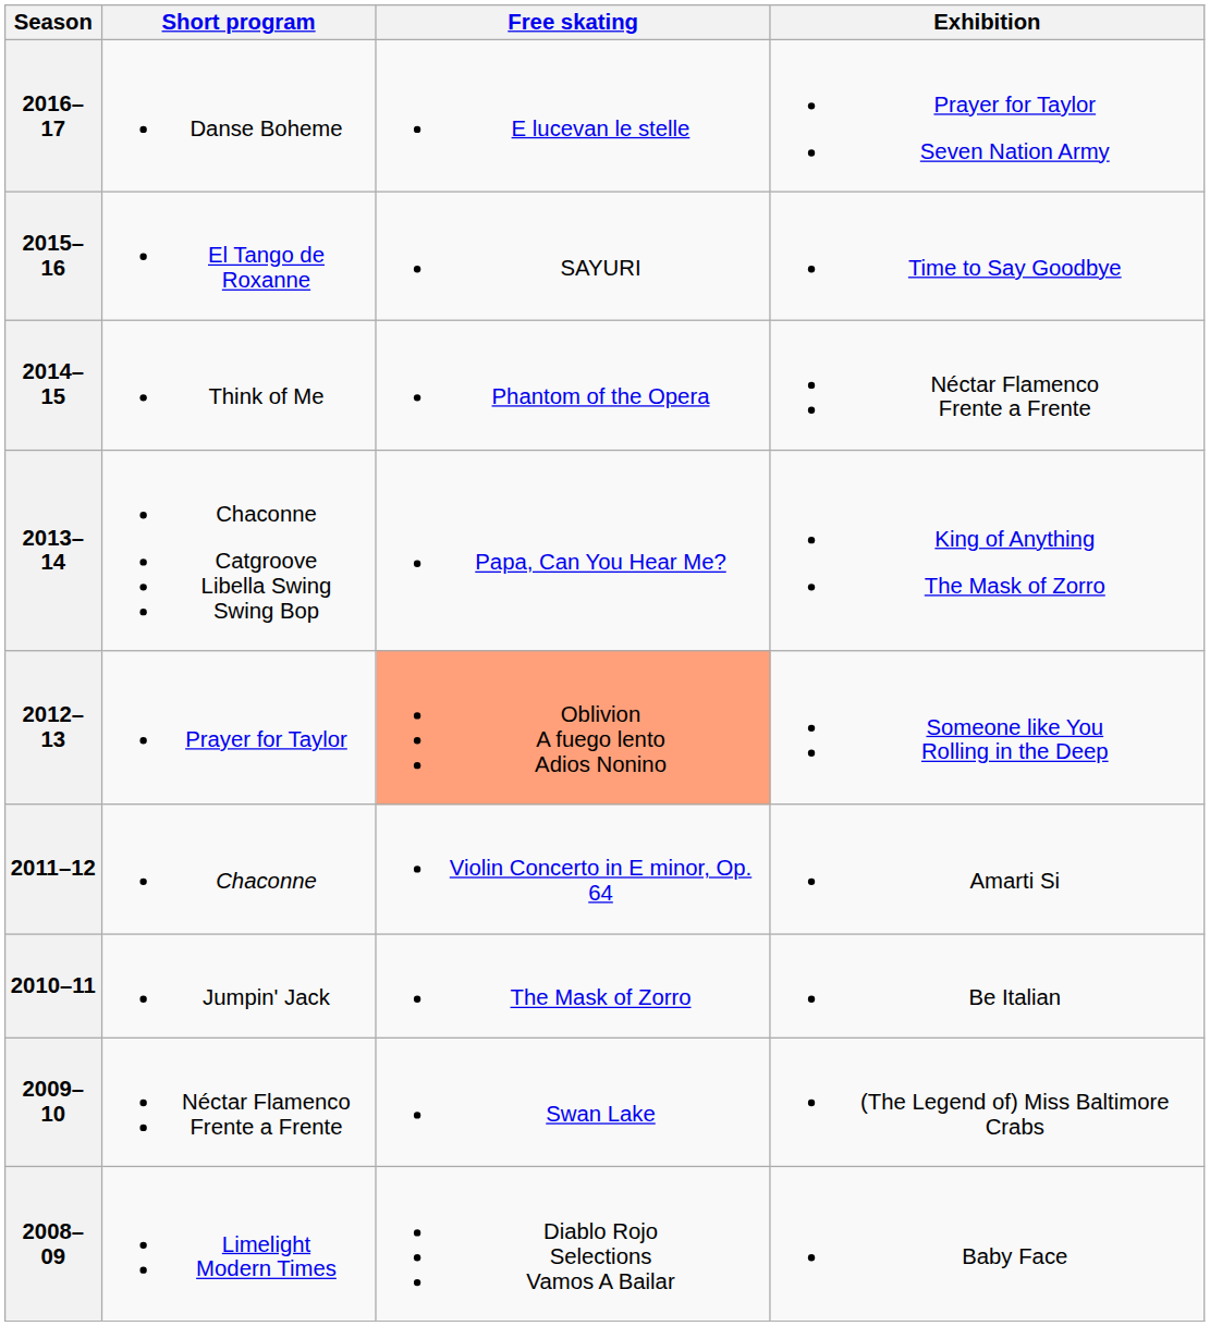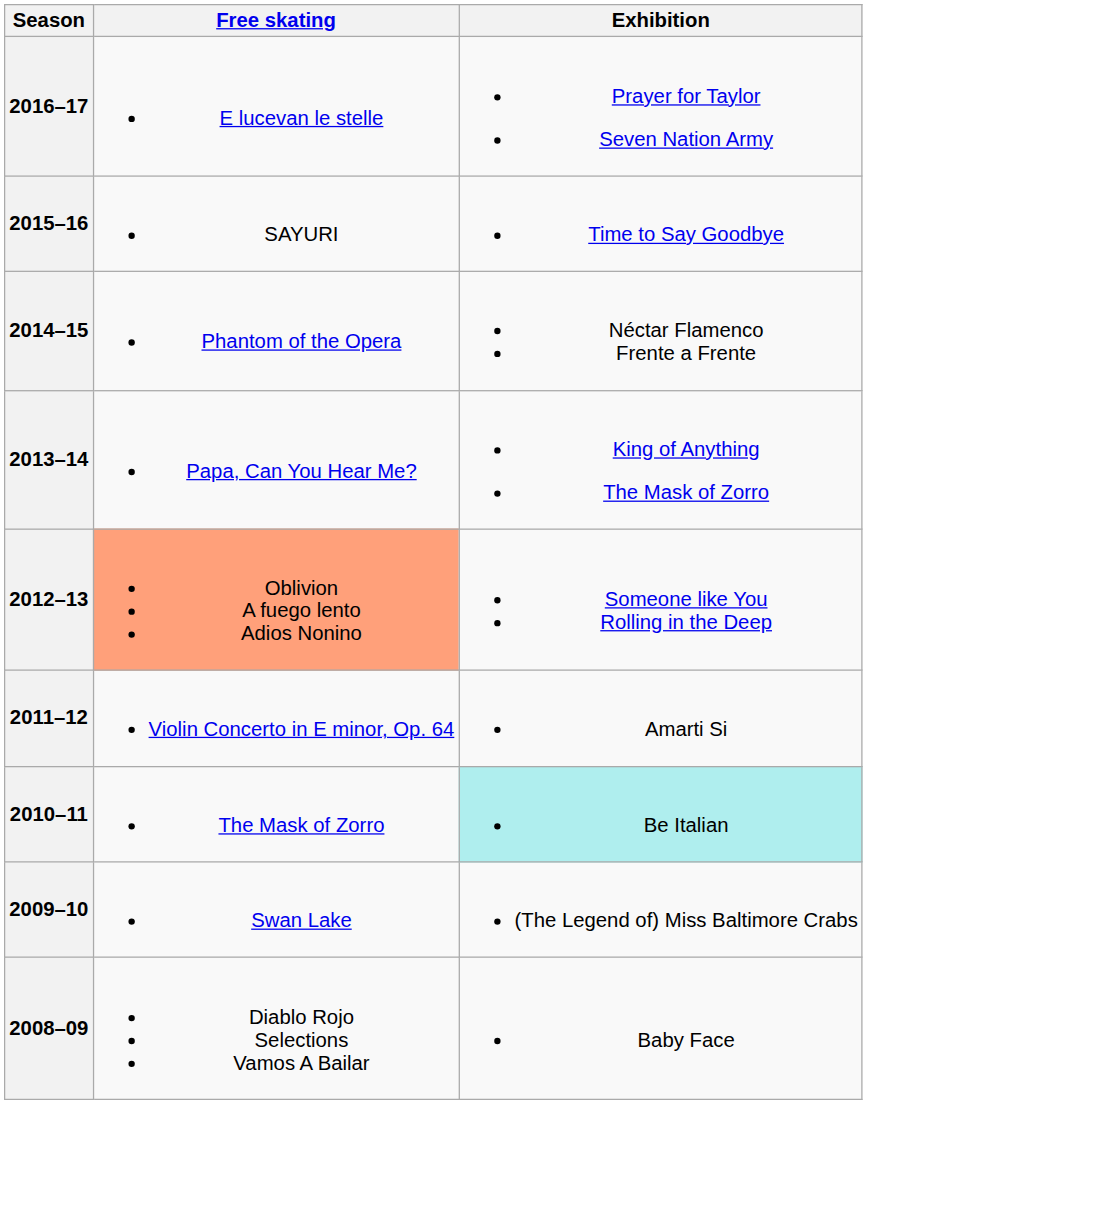- column: Short program | Danse Boheme | El Tango de Roxanne | Think of Me | Chaconne Catgroove Libella Swing Swing Bop | Prayer for Taylor | Chaconne | Jumpin' Jack | Néctar Flamenco Frente a Frente | Limelight Modern Times
2010–11 | Exhibition: no background -> paleturquoise background
